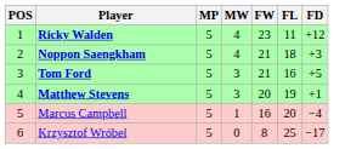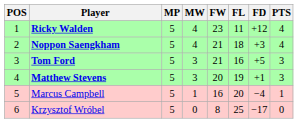+ column: PTS | 4 | 4 | 3 | 3 | 1 | 0
